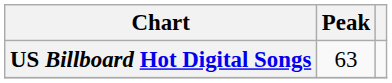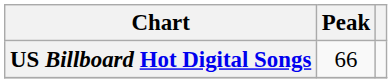US Billboard Hot Digital Songs | Peak: 63 -> 66
